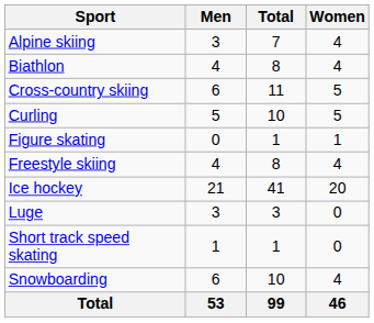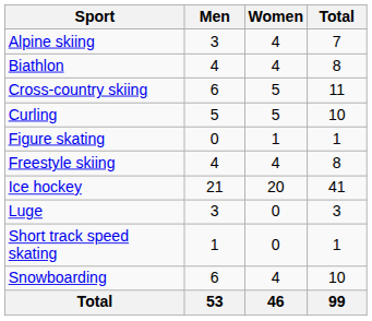columns swapped: Women <-> Total
